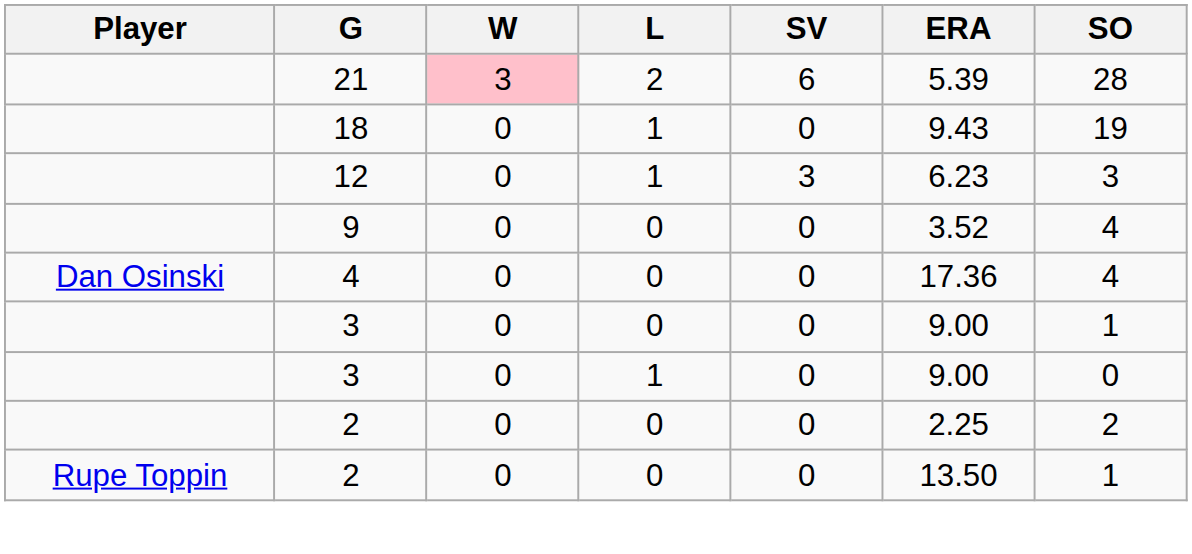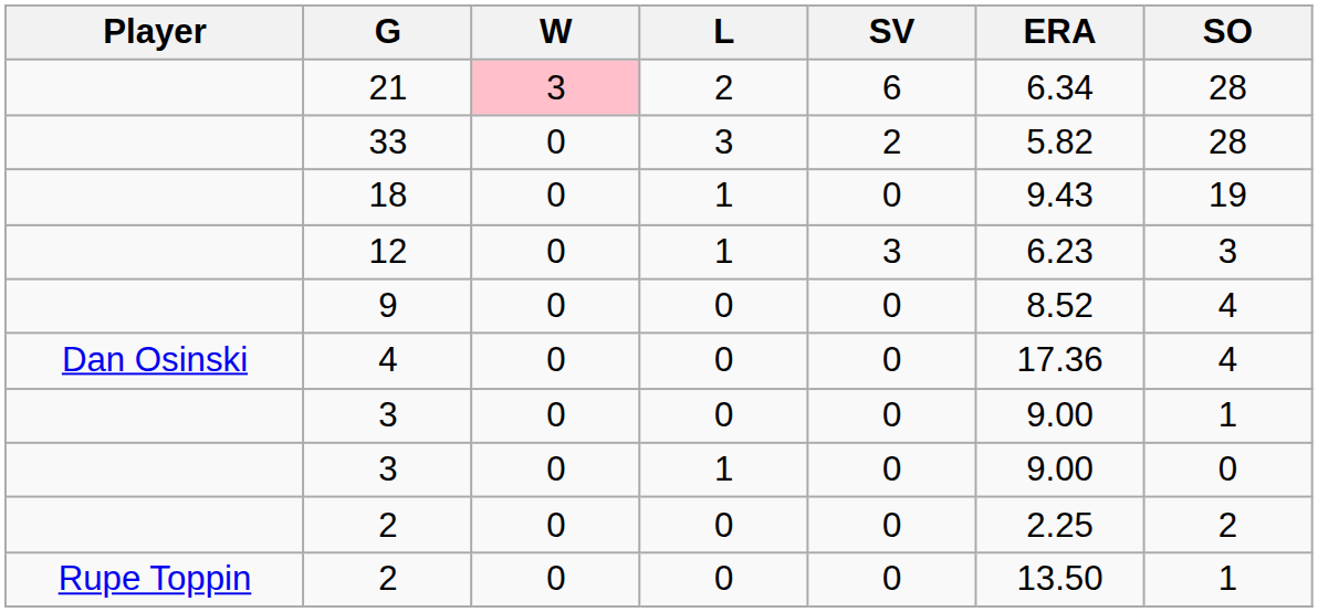21 | ERA: 5.39 -> 6.34
+ row: 33 | 0 | 3 | 2 | 5.82 | 28
9 | ERA: 3.52 -> 8.52
